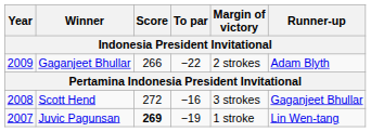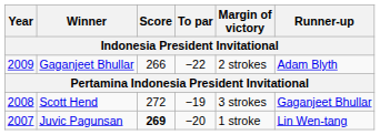Scott Hend | To par: −16 -> −19
Juvic Pagunsan | To par: −19 -> −20
